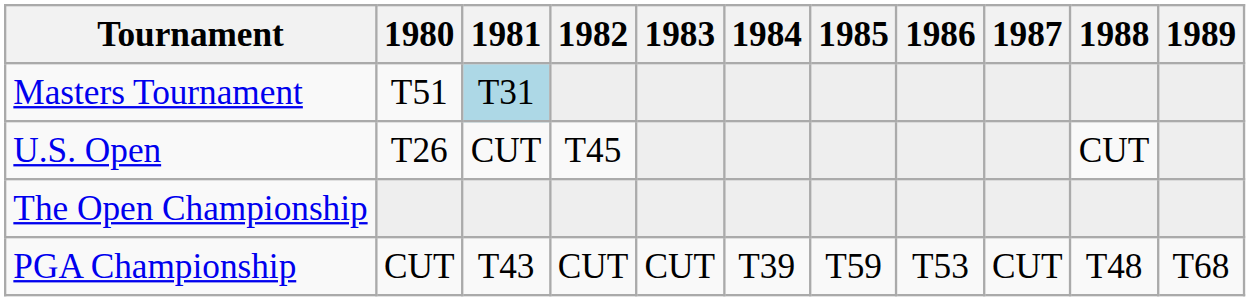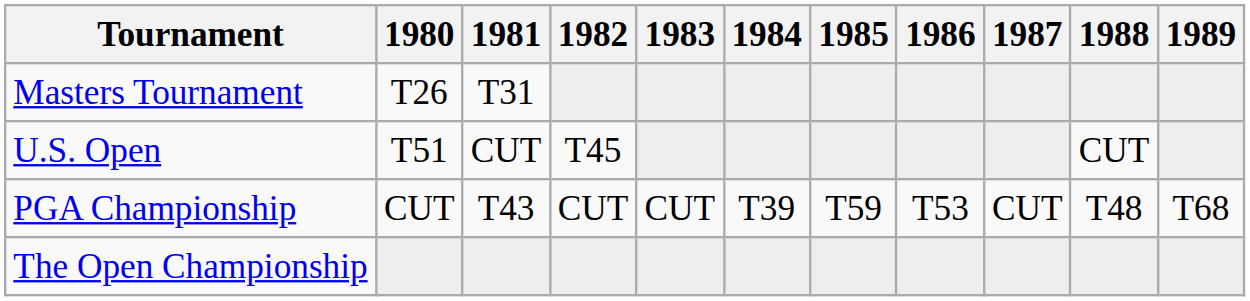Masters Tournament | 1980: T51 -> T26
Masters Tournament | 1981: lightblue background -> no background
U.S. Open | 1980: T26 -> T51
rows swapped: The Open Championship <-> PGA Championship
